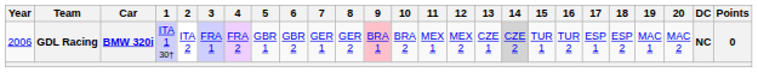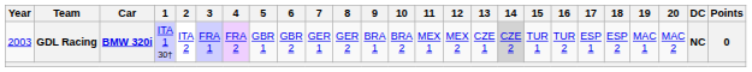GDL Racing | Year: 2006 -> 2003
GDL Racing | 9: pink background -> no background
